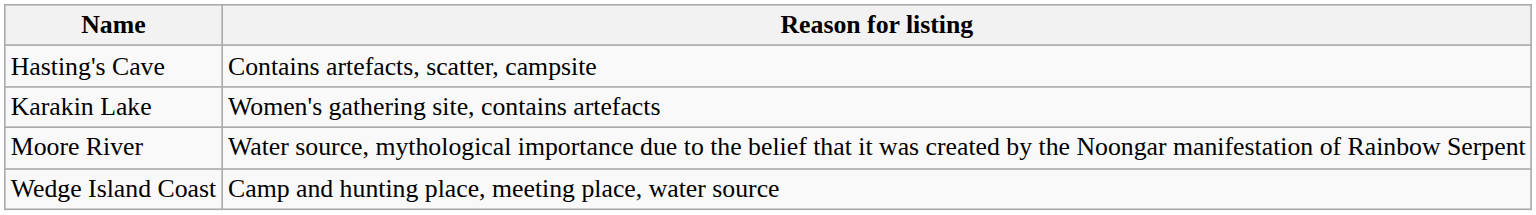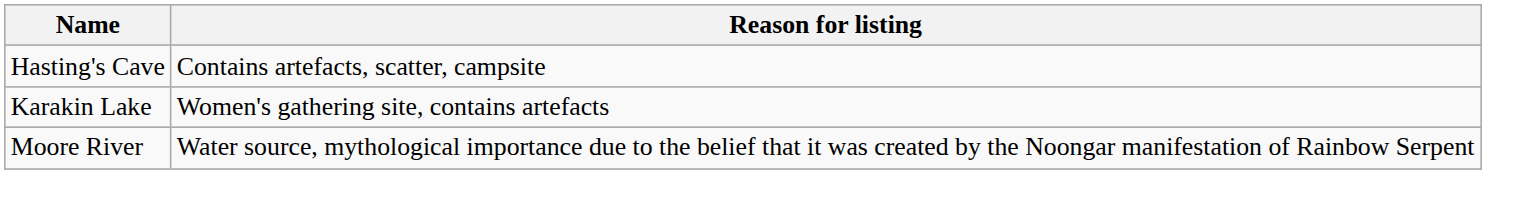- row: Wedge Island Coast | Camp and hunting place, meeting place, water source
